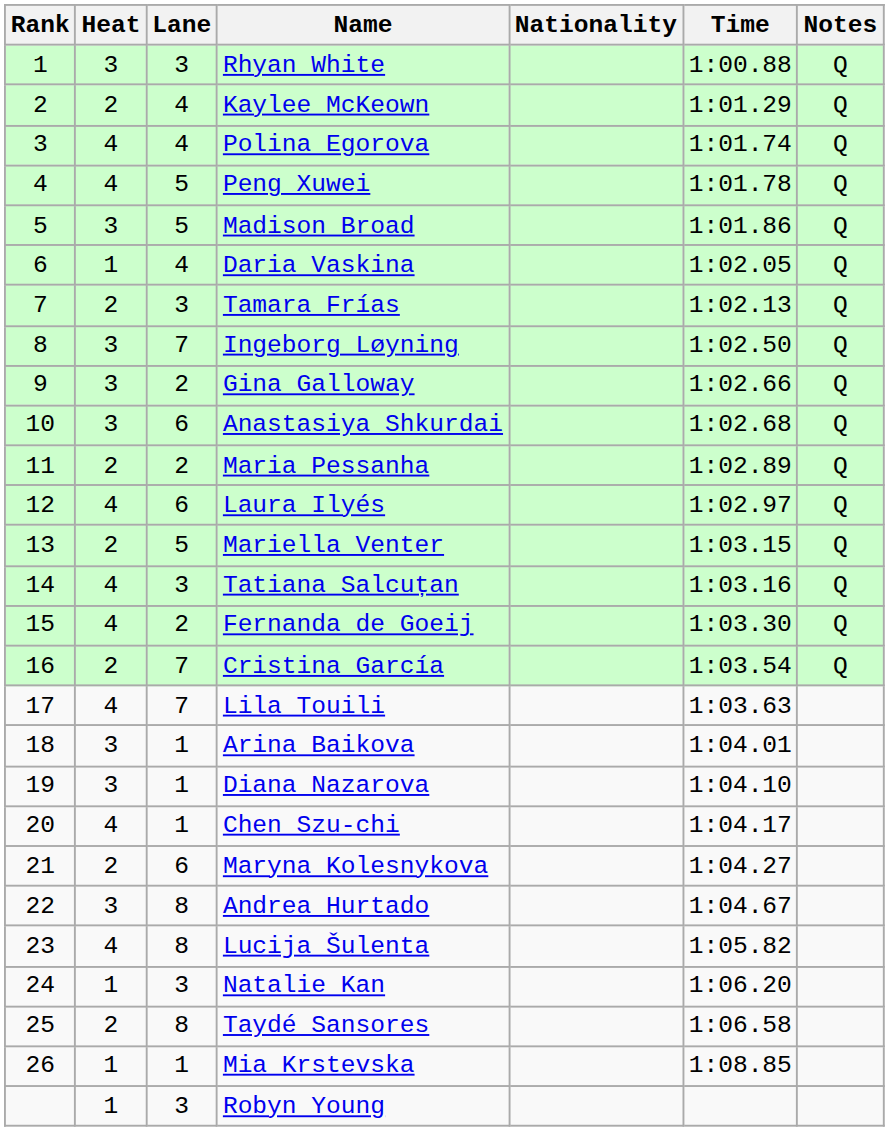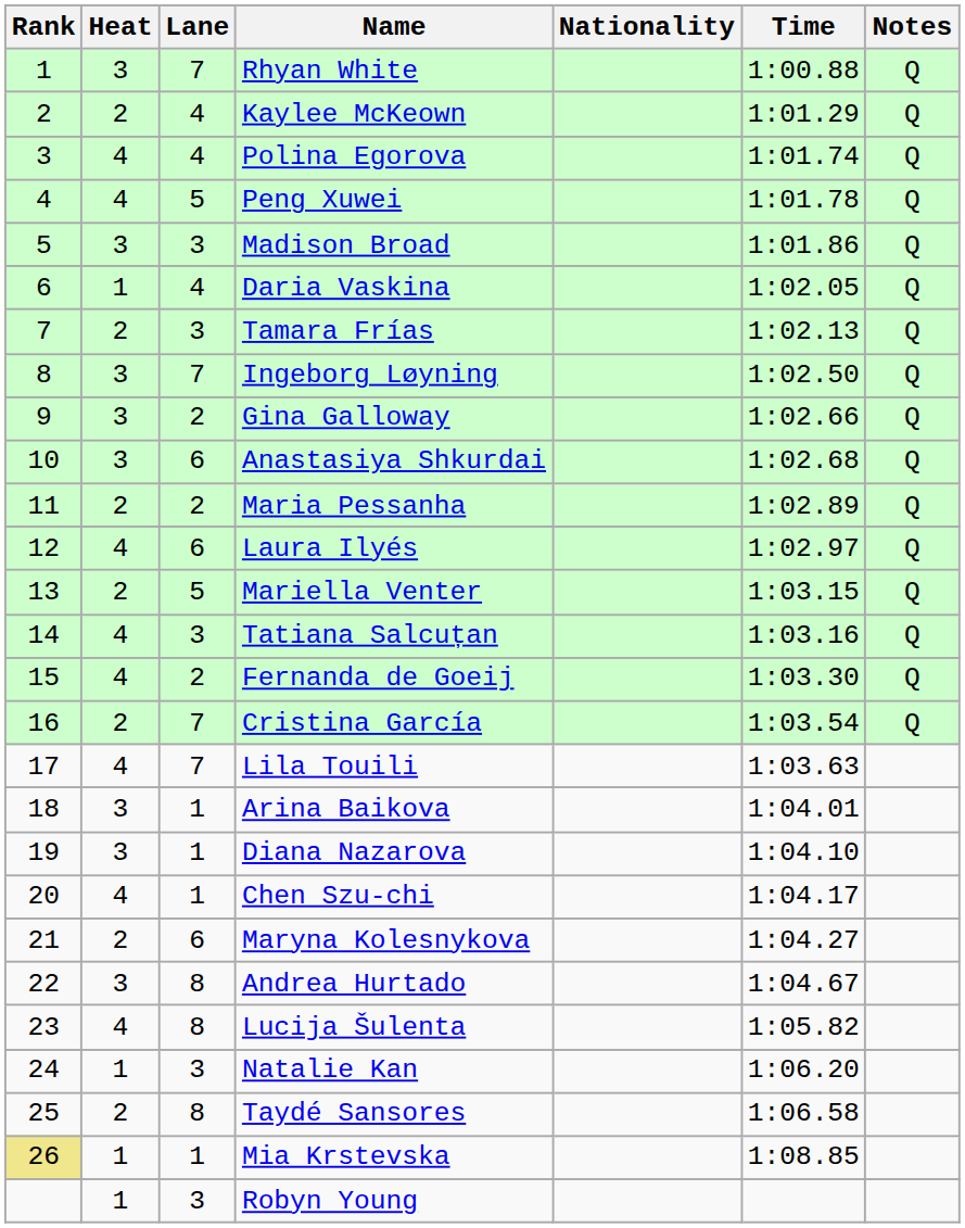Rhyan White | Lane: 3 -> 7
Madison Broad | Lane: 5 -> 3
Mia Krstevska | Rank: no background -> khaki background
